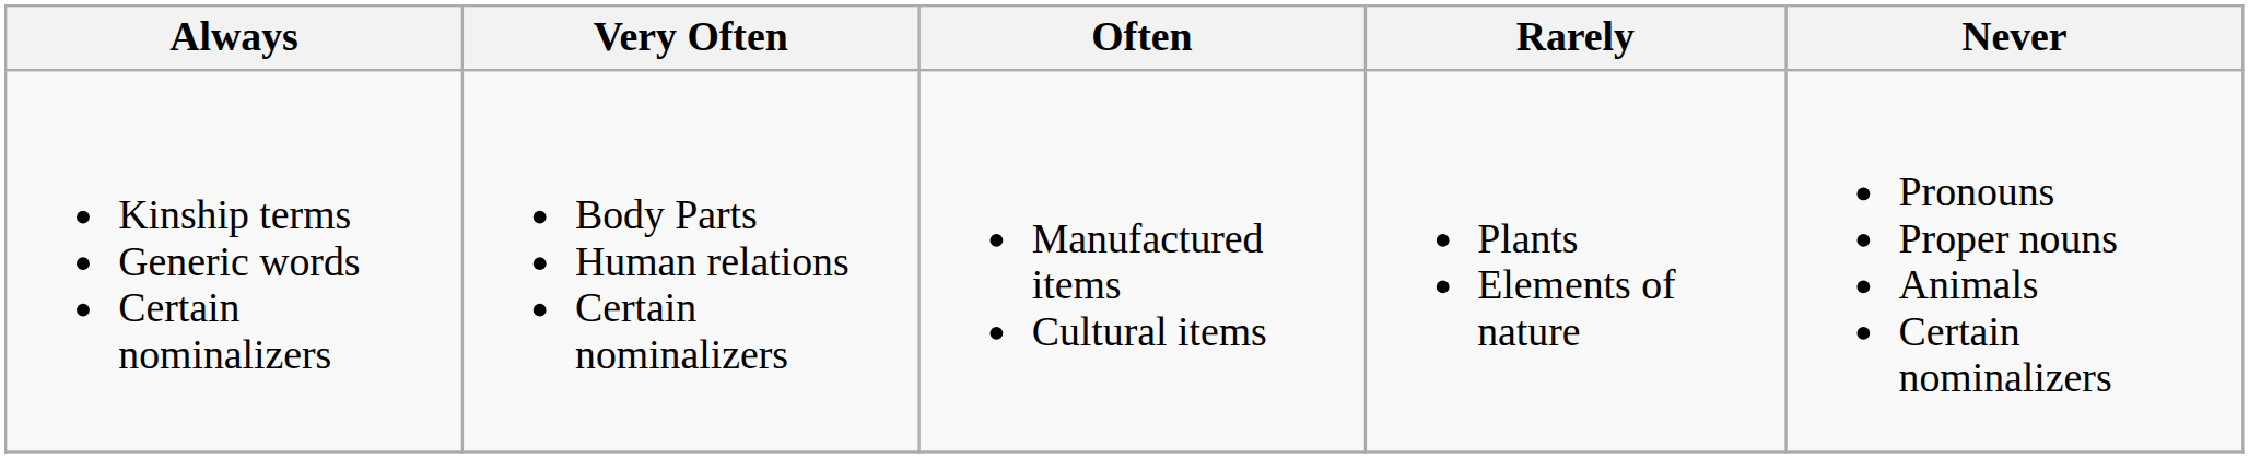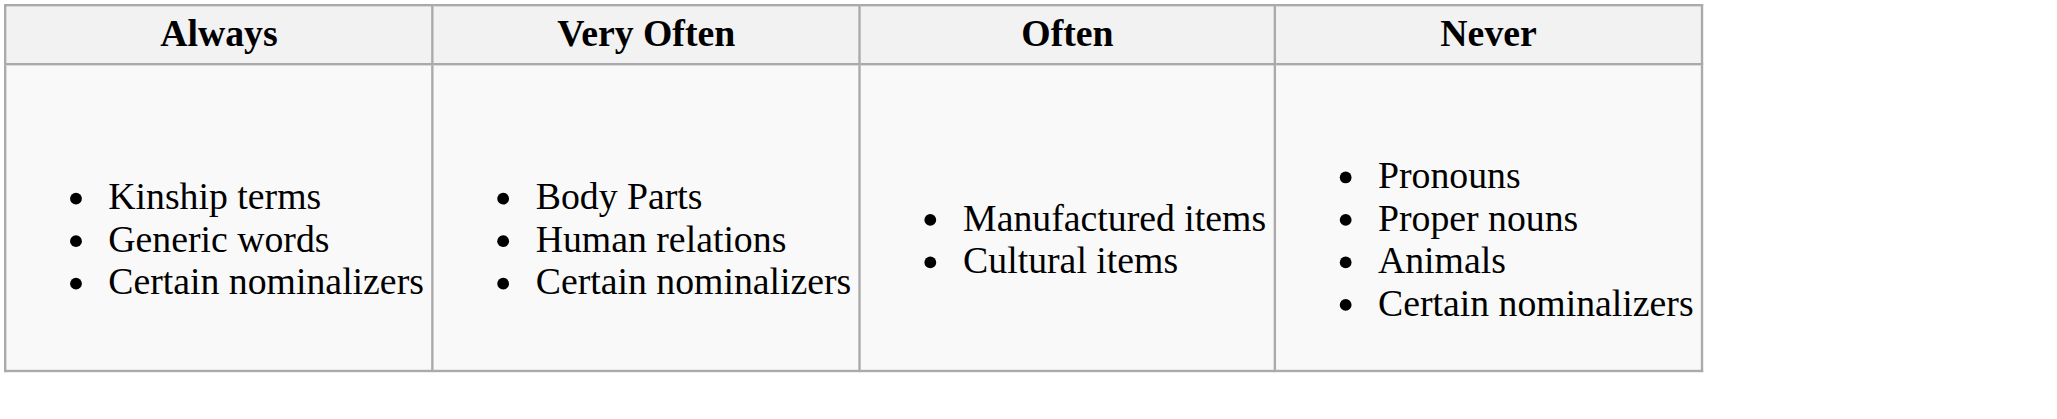- column: Rarely | Plants Elements of nature
